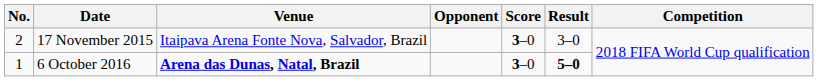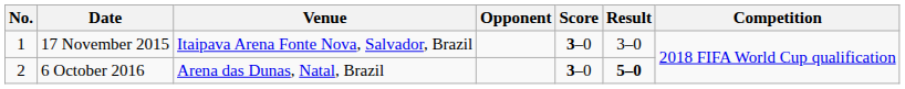17 November 2015 | No.: 2 -> 1
6 October 2016 | No.: 1 -> 2
6 October 2016 | Venue: bold -> normal
